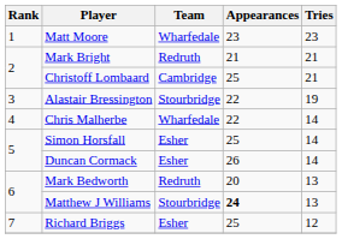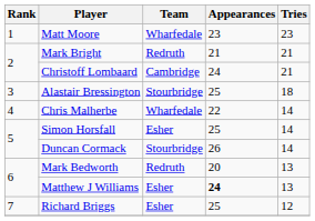Christoff Lombaard | Appearances: 25 -> 24
Alastair Bressington | Appearances: 22 -> 25
Alastair Bressington | Tries: 19 -> 18
Duncan Cormack | Team: Esher -> Stourbridge
Matthew J Williams | Team: Stourbridge -> Esher
